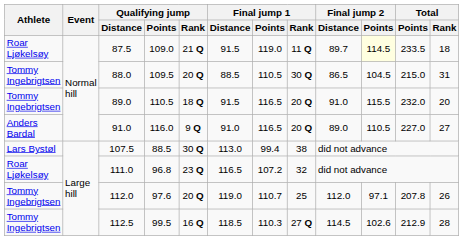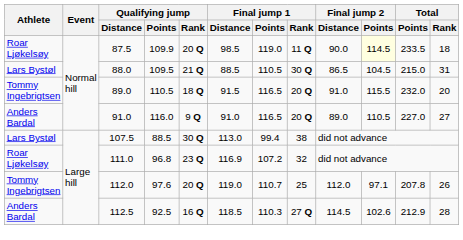87.5 | Qualifying jump / Points: 109.0 -> 109.9
87.5 | Qualifying jump / Rank: 21 Q -> 20 Q
87.5 | Final jump 1 / Distance: 91.5 -> 98.5
87.5 | Final jump 2 / Distance: 89.7 -> 90.0
88.0 | Athlete: Tommy Ingebrigtsen -> Lars Bystøl
88.0 | Qualifying jump / Rank: 20 Q -> 21 Q
111.0 | Final jump 1 / Distance: 116.5 -> 116.9
112.5 | Athlete: Tommy Ingebrigtsen -> Anders Bardal
112.5 | Qualifying jump / Points: 99.5 -> 92.5
